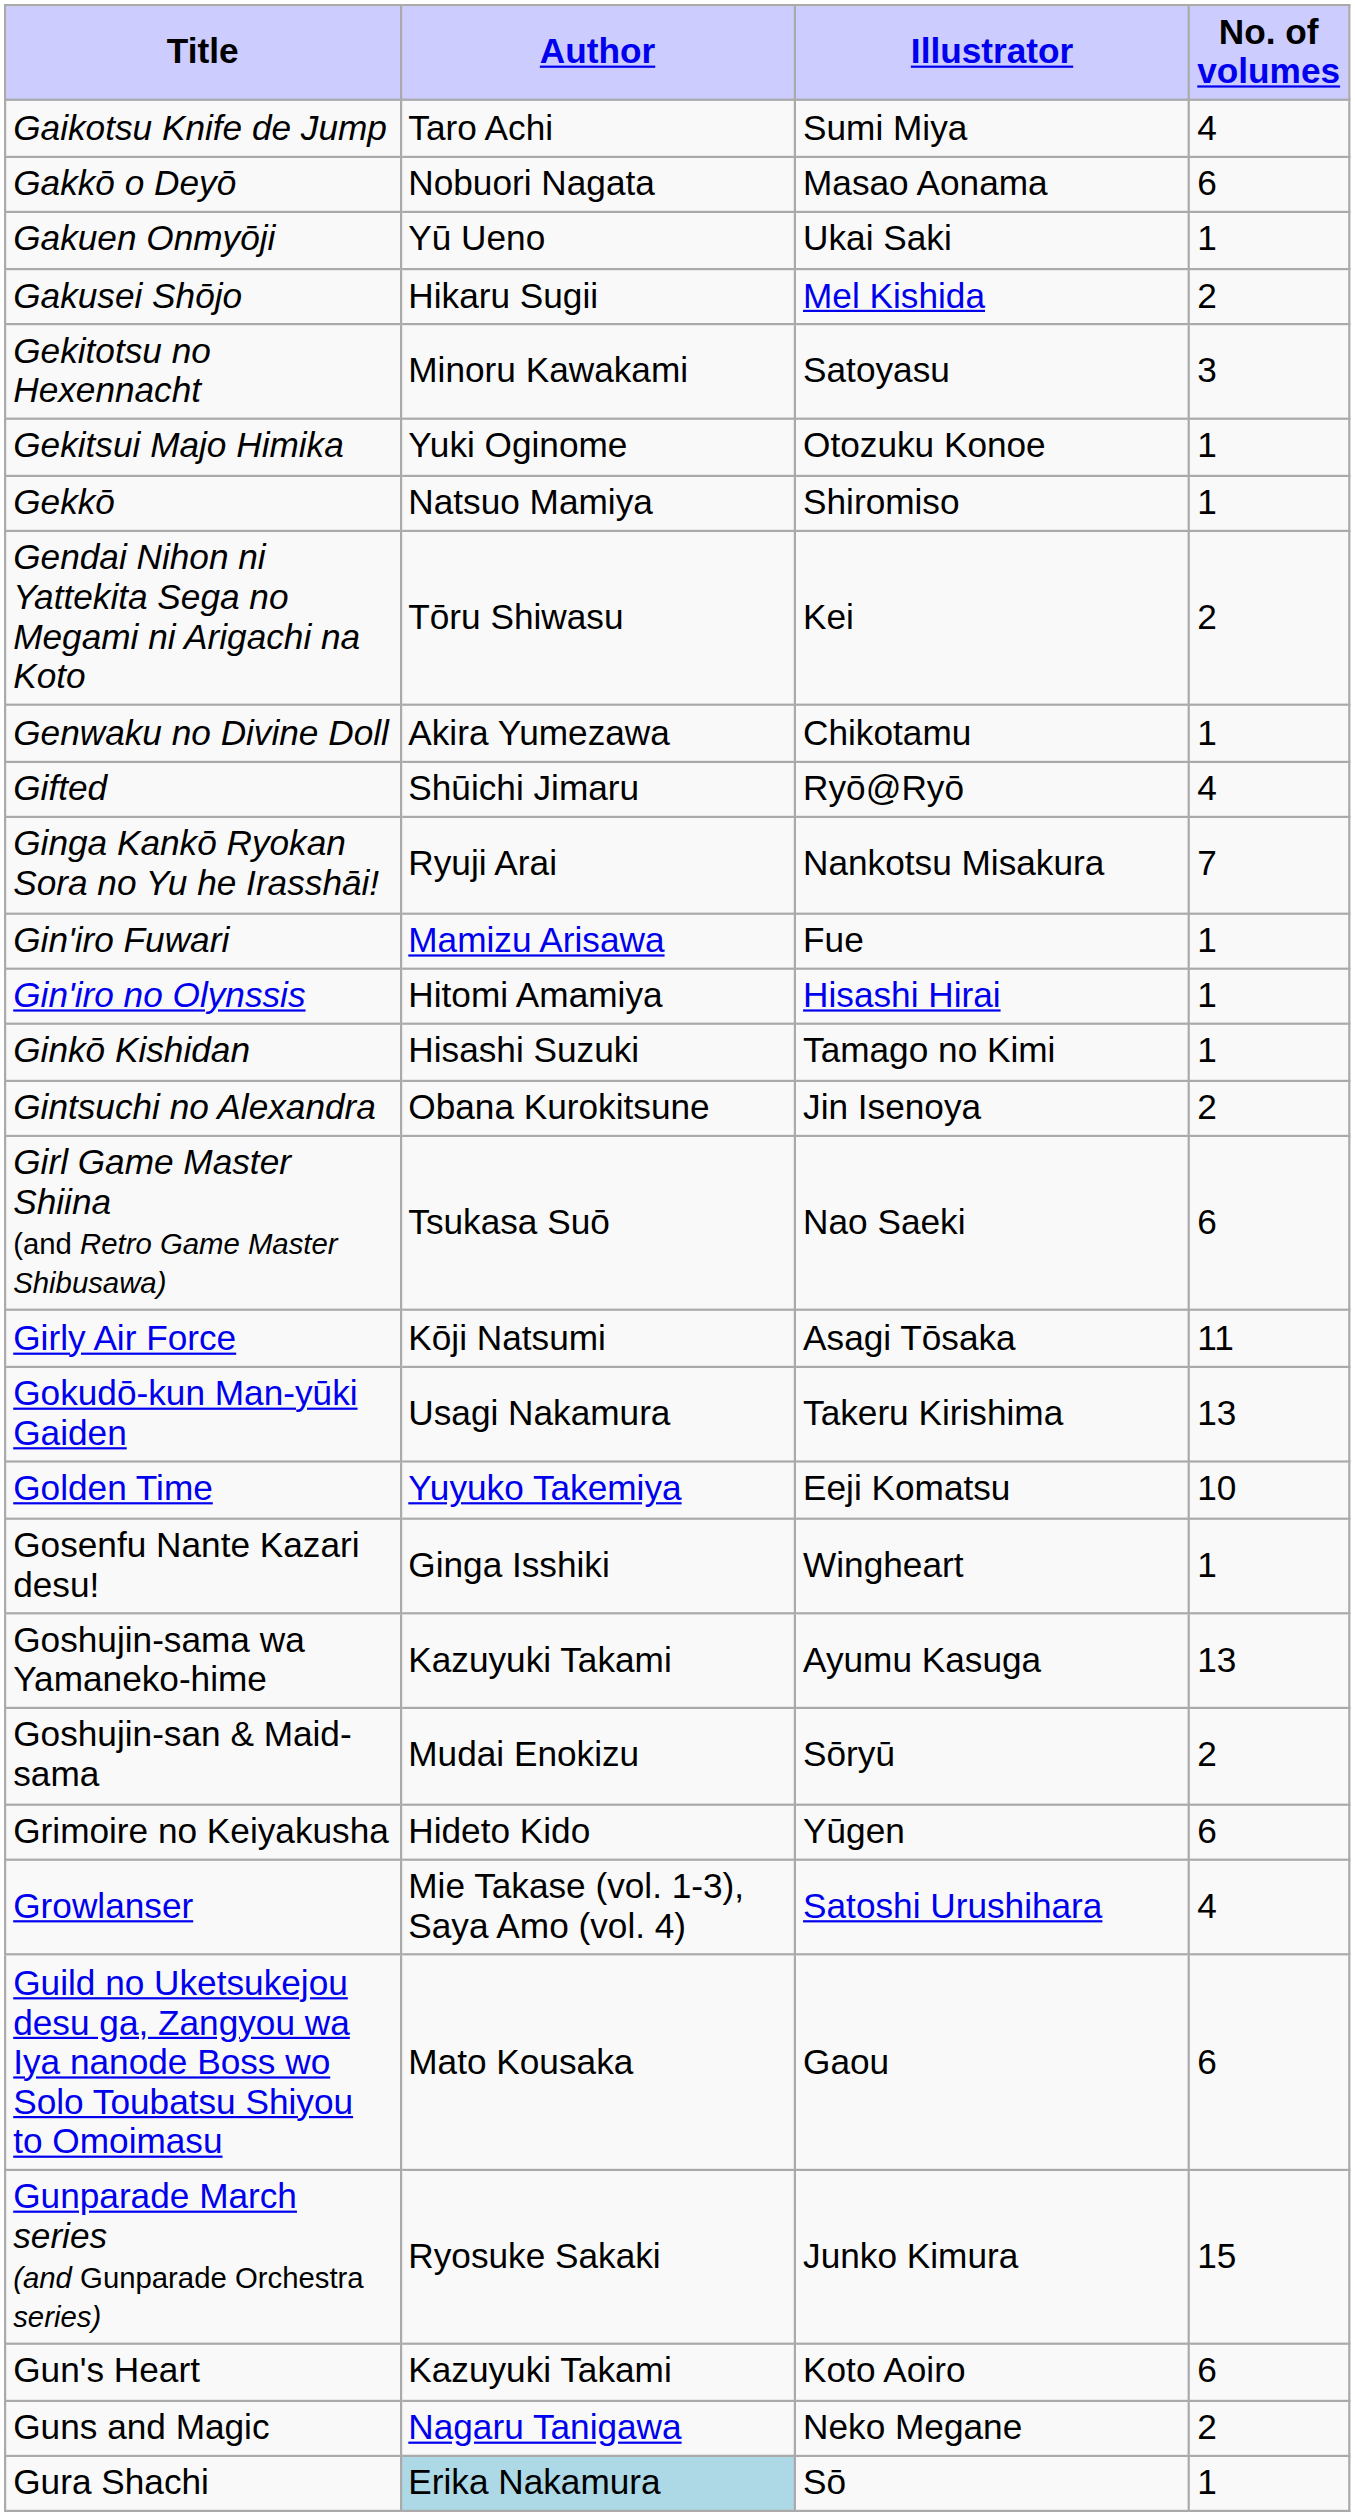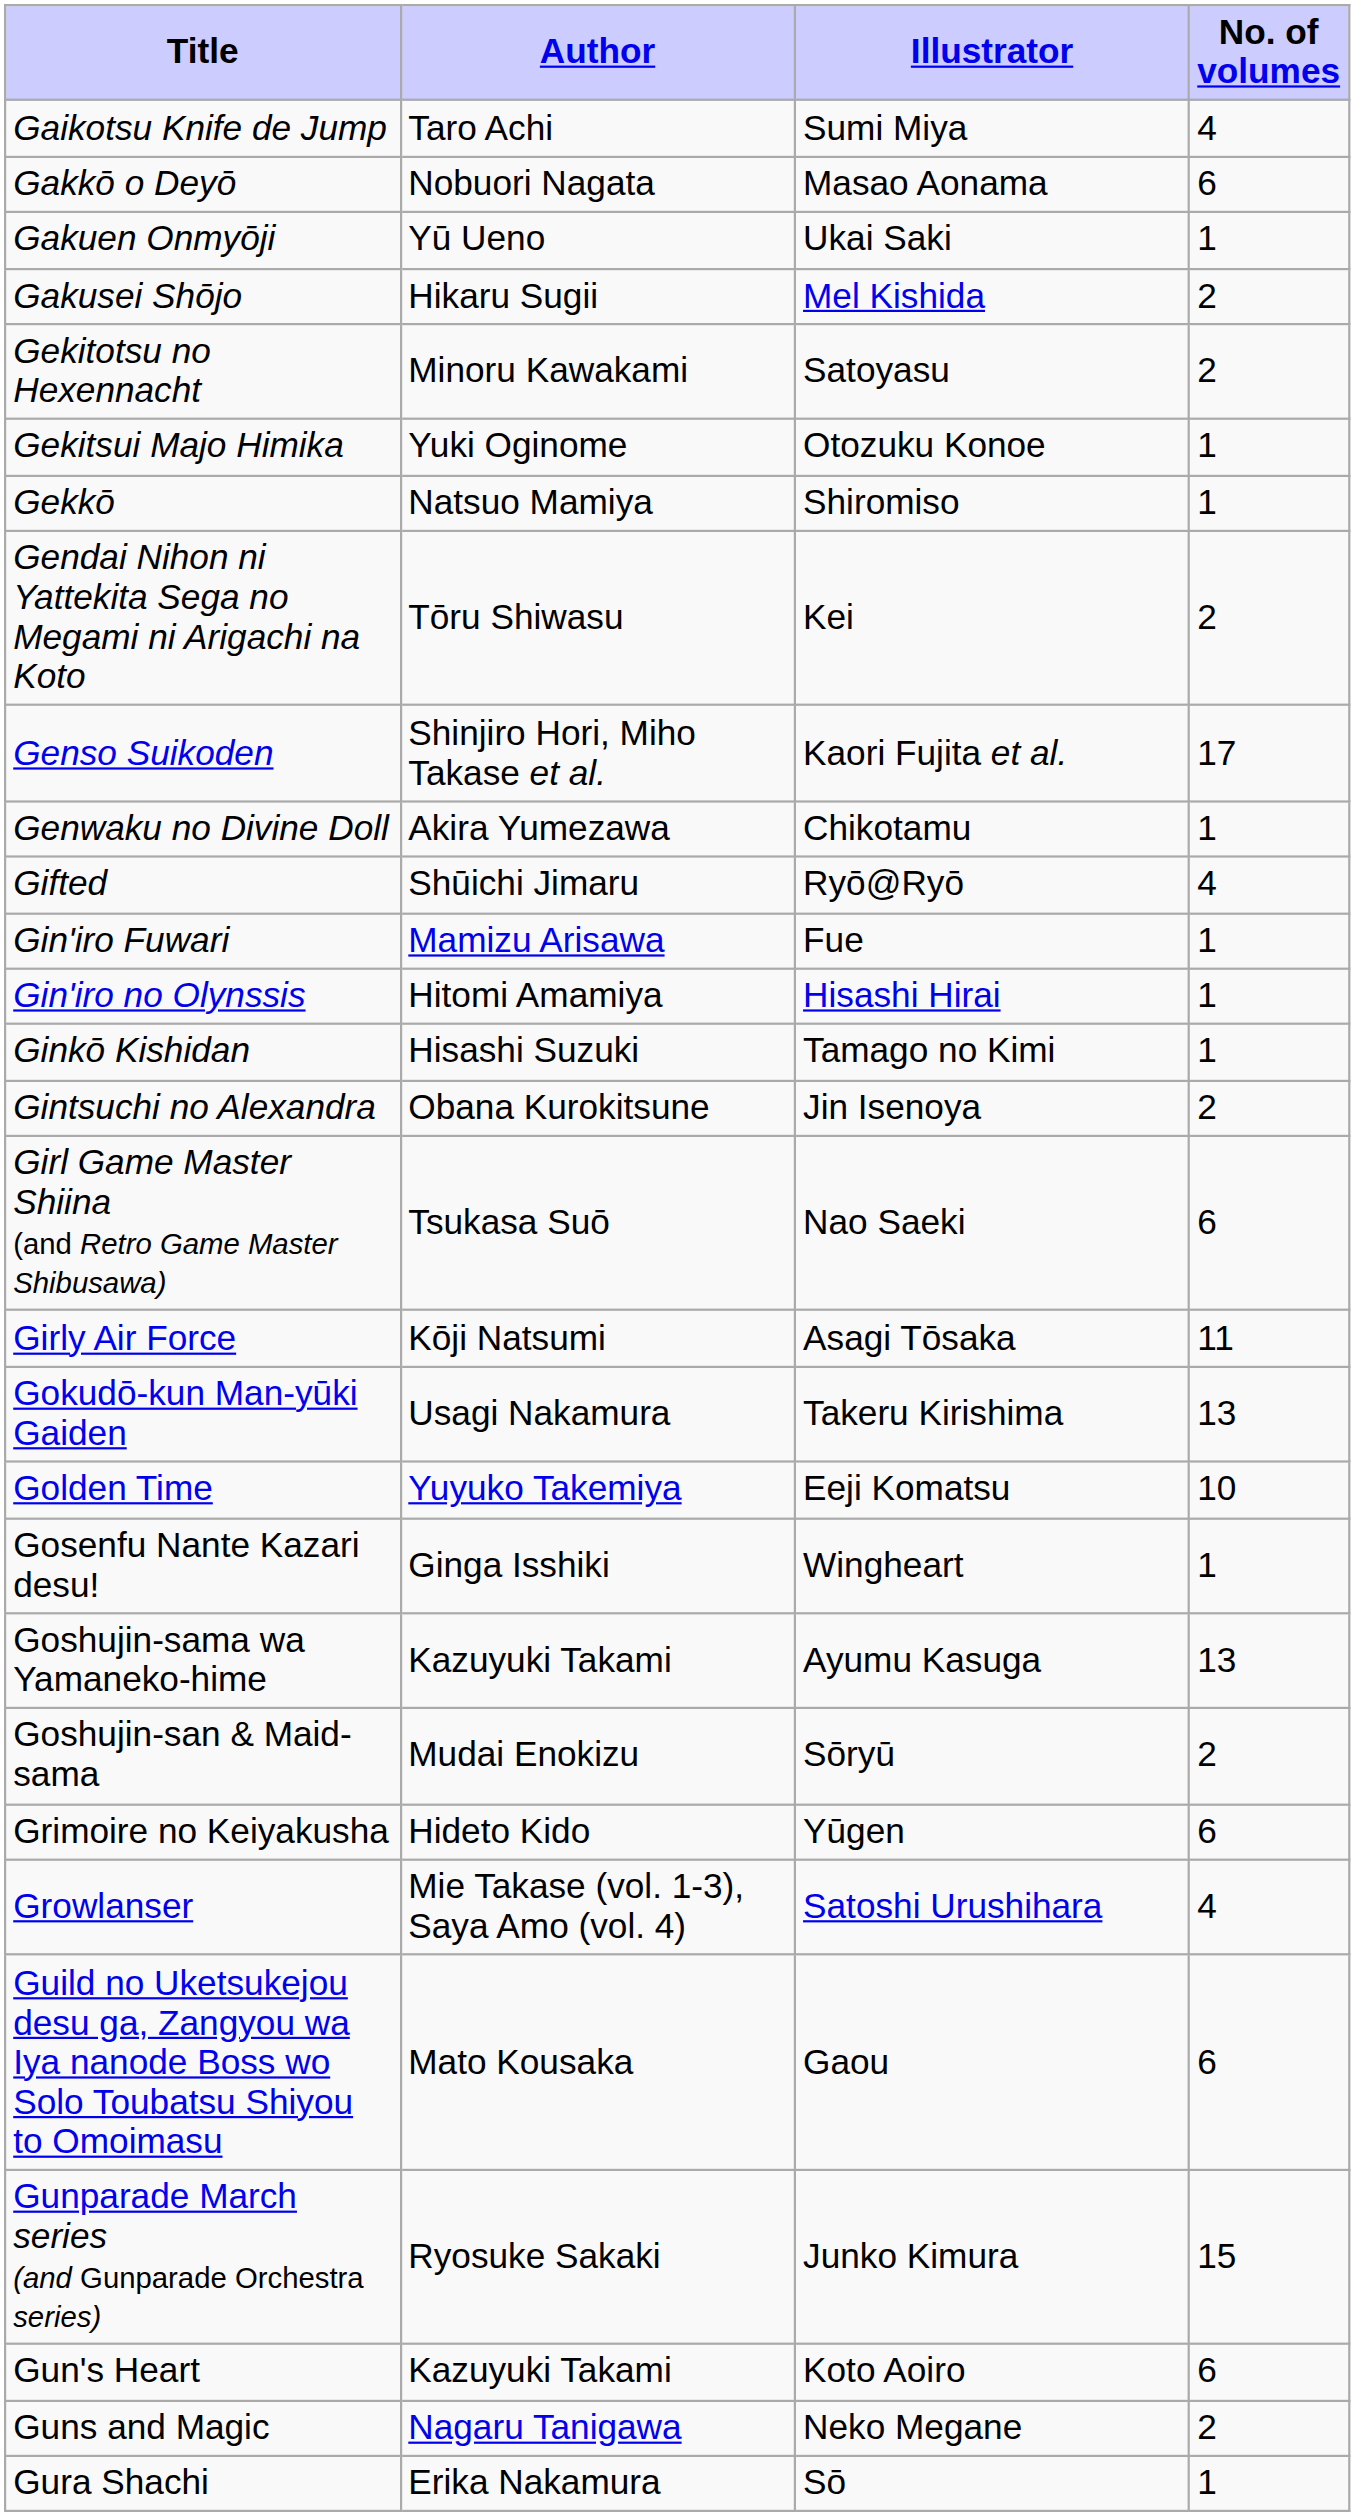Gekitotsu no Hexennacht | No. of volumes: 3 -> 2
+ row: Genso Suikoden | Shinjiro Hori, Miho Takase et al. | Kaori Fujita et al. | 17
- row: Ginga Kankō Ryokan Sora no Yu he Irasshāi! | Ryuji Arai | Nankotsu Misakura | 7
Gura Shachi | Author: lightblue background -> no background
